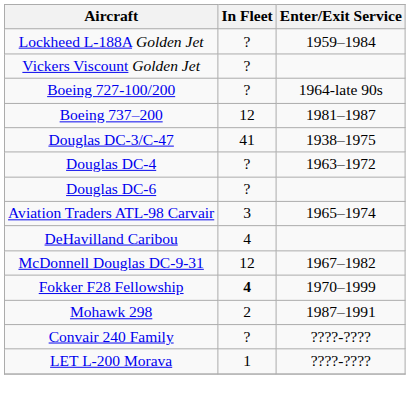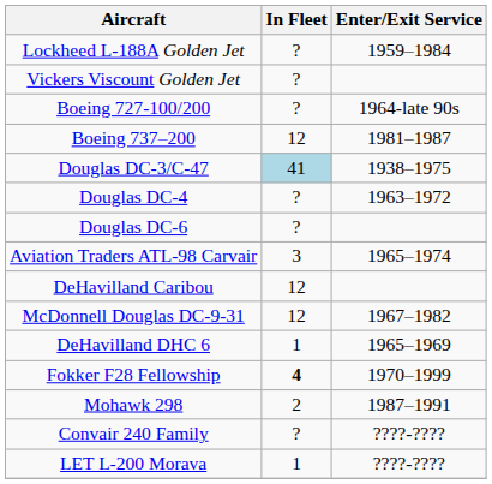Douglas DC-3/C-47 | In Fleet: no background -> lightblue background
DeHavilland Caribou | In Fleet: 4 -> 12
+ row: DeHavilland DHC 6 | 1 | 1965–1969
